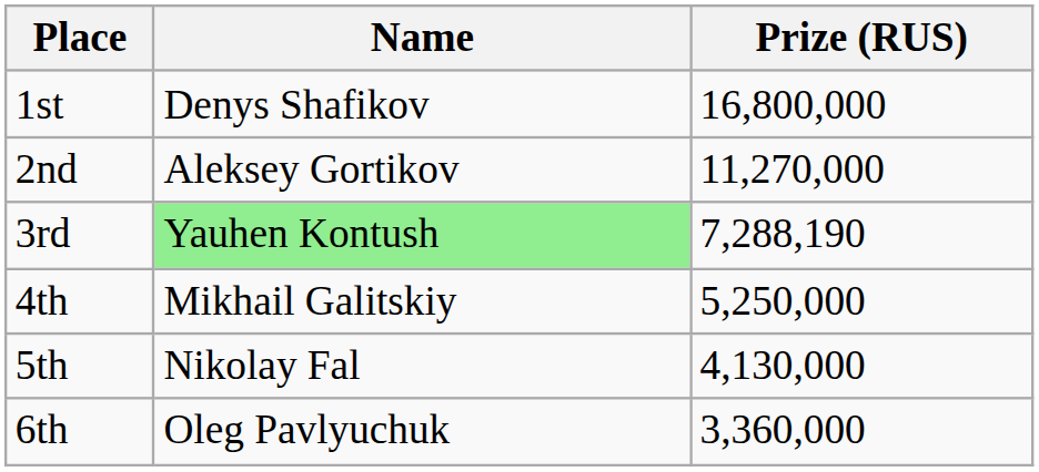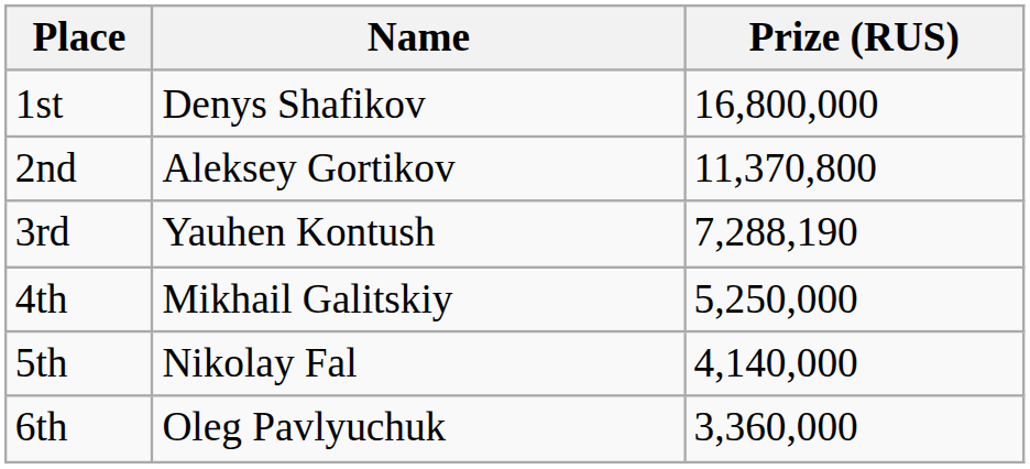2nd | Prize (RUS): 11,270,000 -> 11,370,800
3rd | Name: lightgreen background -> no background
5th | Prize (RUS): 4,130,000 -> 4,140,000
